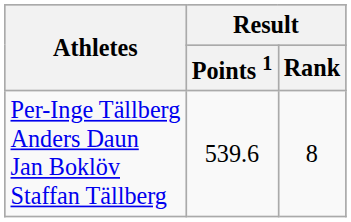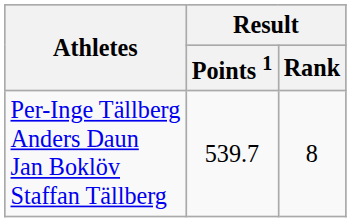Per-Inge Tällberg Anders Daun Jan Boklöv Staffan Tällberg | Result / Points 1: 539.6 -> 539.7
